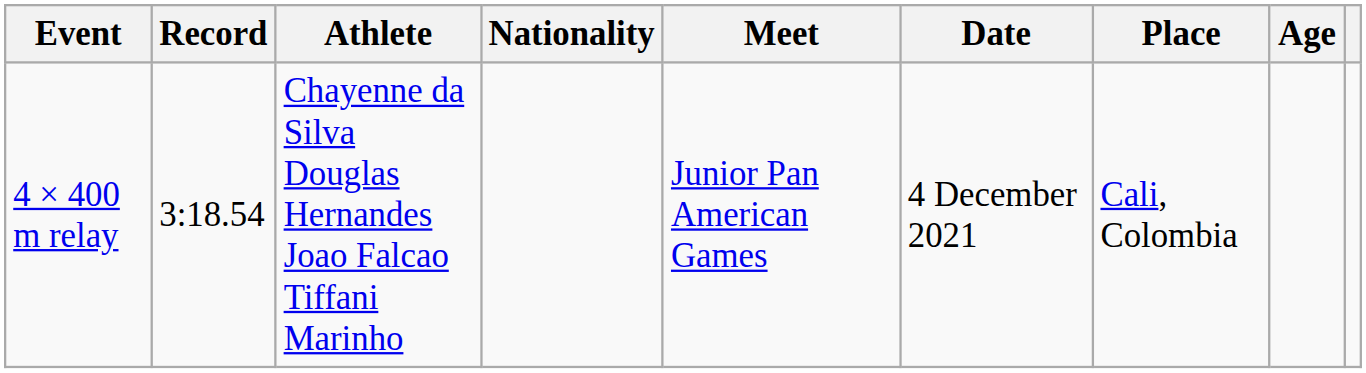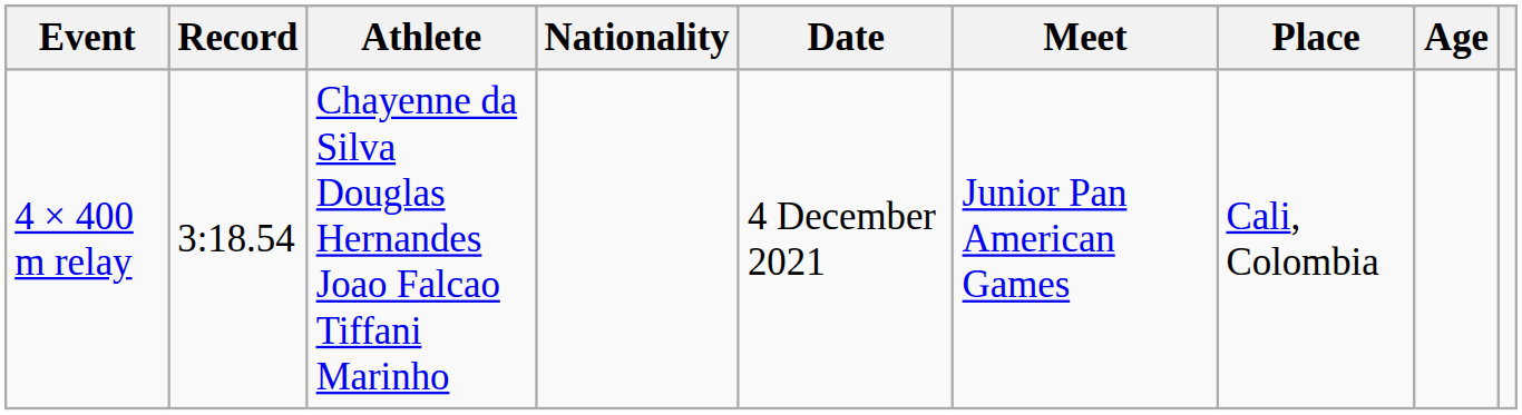columns swapped: Date <-> Meet
